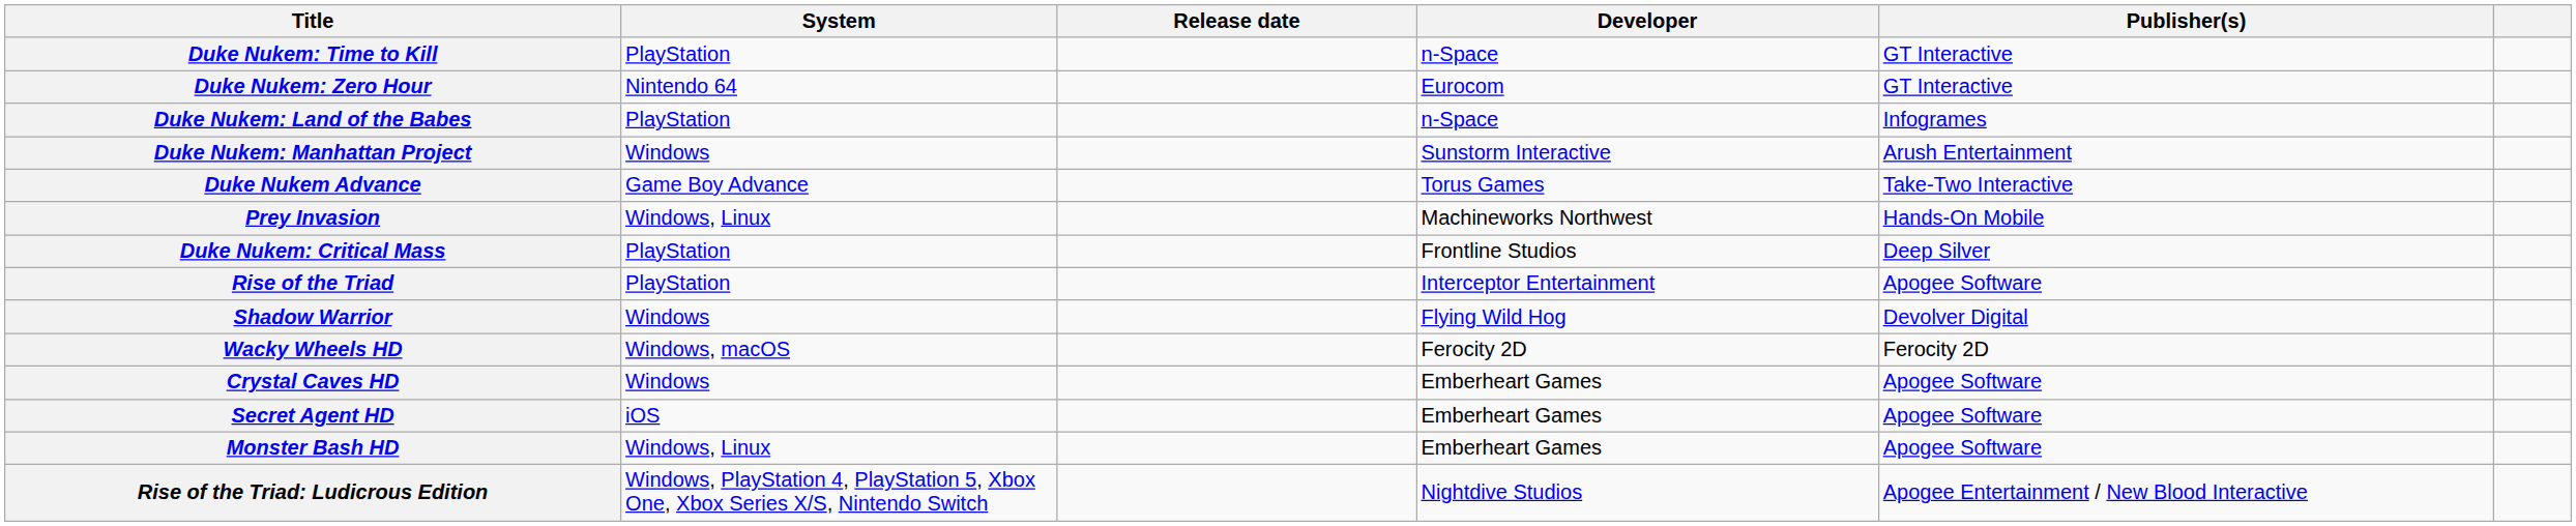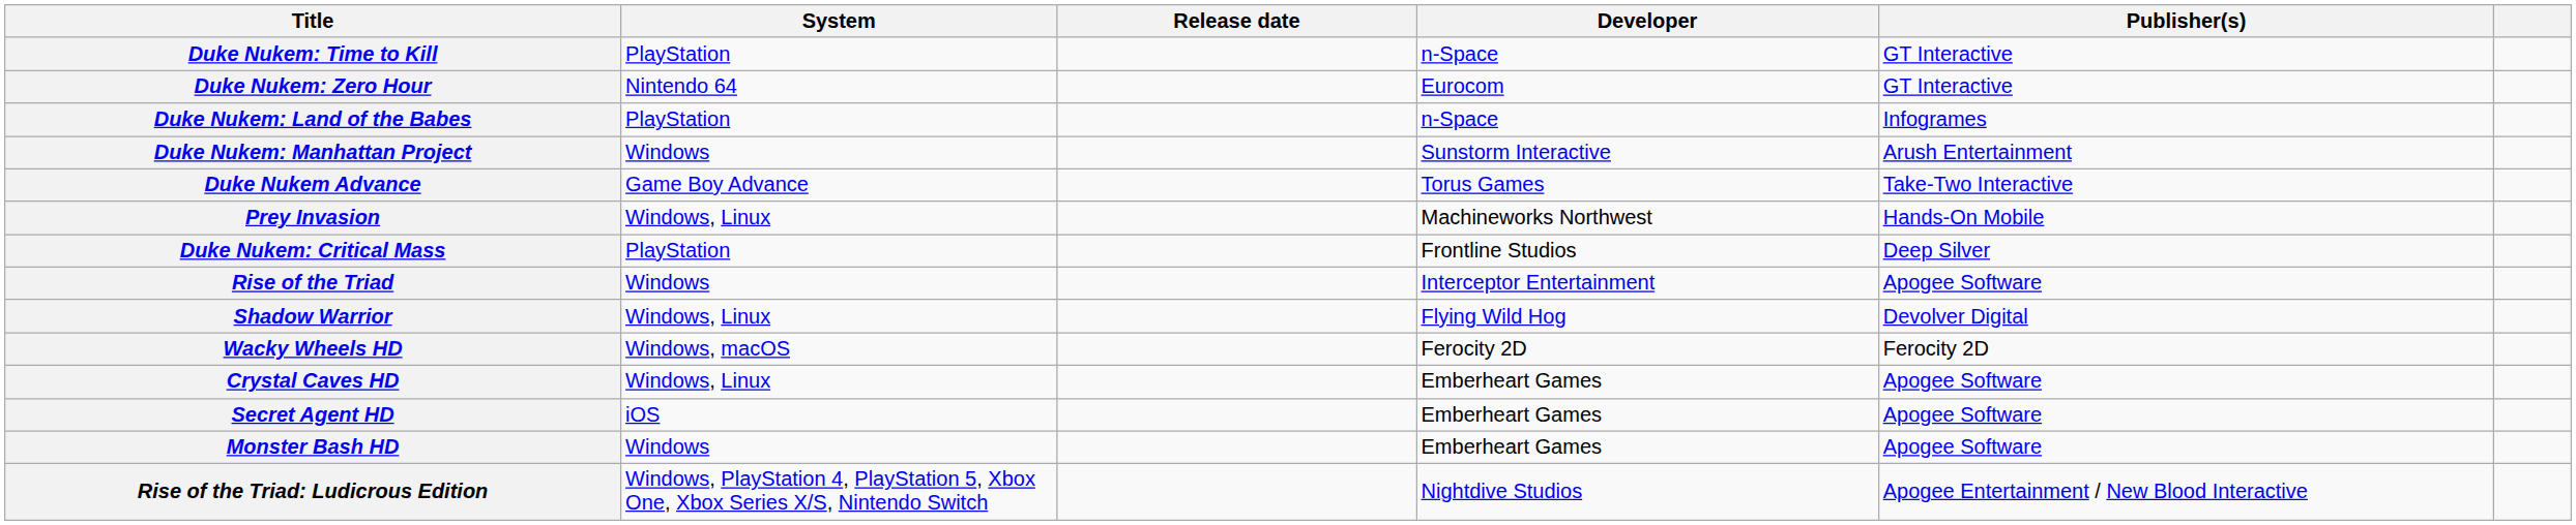Rise of the Triad | System: PlayStation -> Windows
Shadow Warrior | System: Windows -> Windows, Linux
Crystal Caves HD | System: Windows -> Windows, Linux
Monster Bash HD | System: Windows, Linux -> Windows
